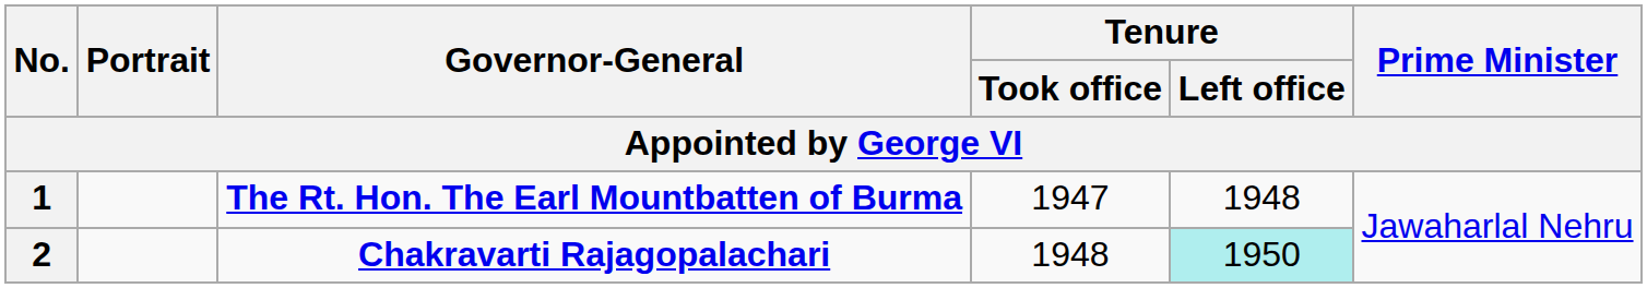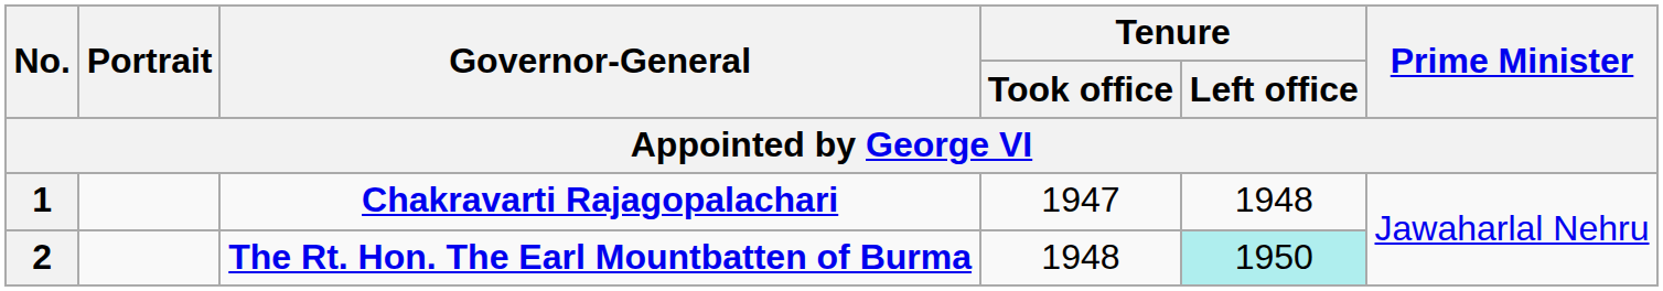1 | Governor-General: The Rt. Hon. The Earl Mountbatten of Burma -> Chakravarti Rajagopalachari
2 | Governor-General: Chakravarti Rajagopalachari -> The Rt. Hon. The Earl Mountbatten of Burma
